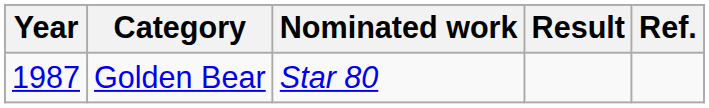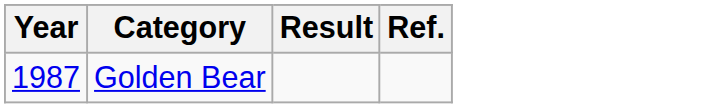- column: Nominated work | Star 80
